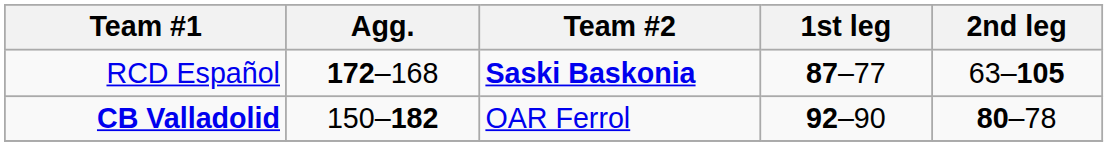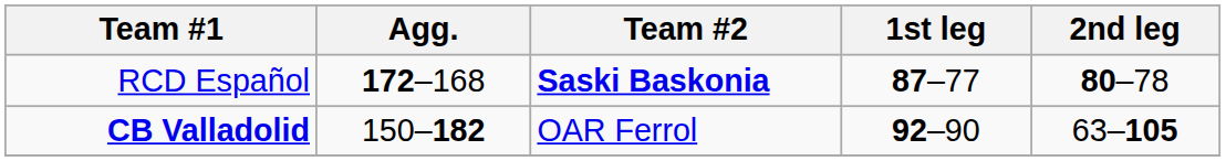RCD Español | 2nd leg: 63–105 -> 80–78
CB Valladolid | 2nd leg: 80–78 -> 63–105
